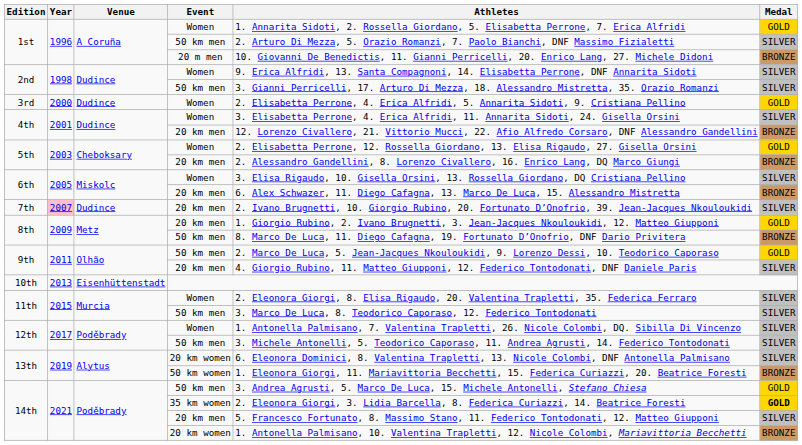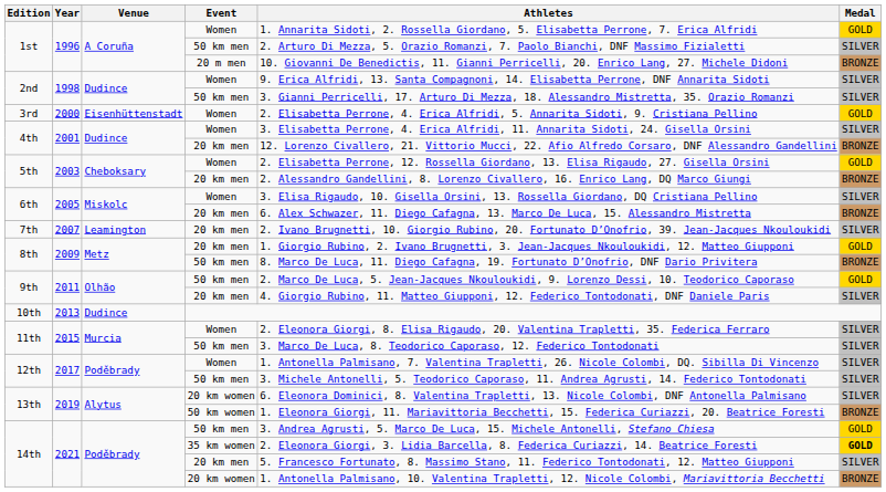3rd | Venue: Dudince -> Eisenhüttenstadt
7th | Year: pink background -> no background
7th | Venue: Dudince -> Leamington
10th | Venue: Eisenhüttenstadt -> Dudince
